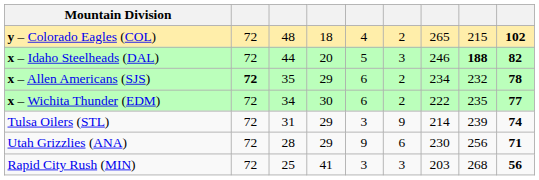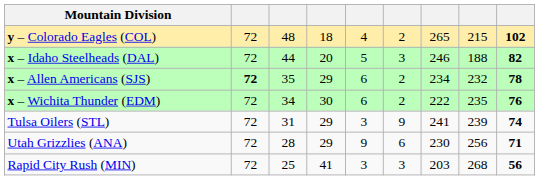x – Idaho Steelheads (DAL) | column 8: bold -> normal
x – Wichita Thunder (EDM) | column 9: 77 -> 76
Tulsa Oilers (STL) | column 7: 214 -> 241
